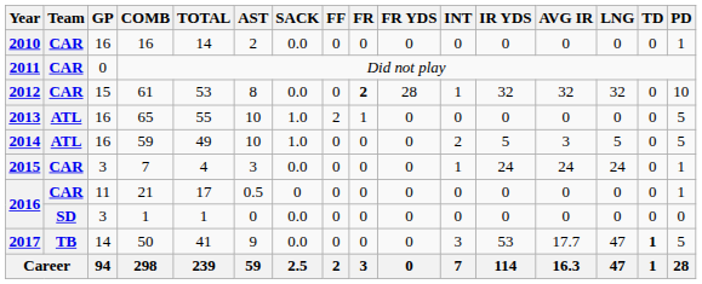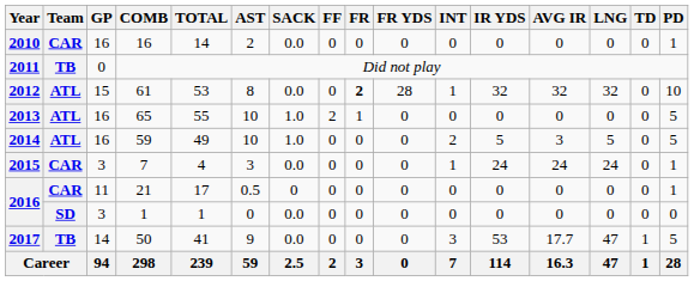Did not play | Team: CAR -> TB
61 | Team: CAR -> ATL
50 | TD: bold -> normal
